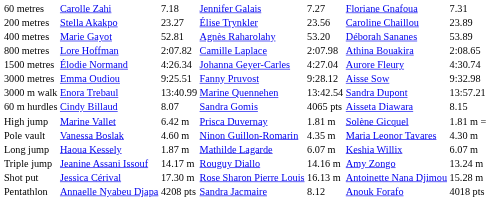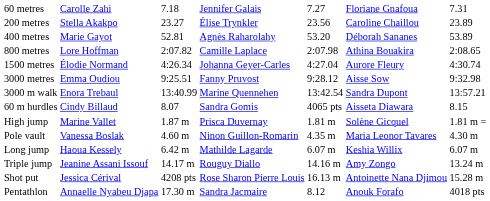High jump | column 3: 6.42 m -> 1.87 m
Long jump | column 3: 1.87 m -> 6.42 m
Shot put | column 3: 17.30 m -> 4208 pts
Pentathlon | column 3: 4208 pts -> 17.30 m
